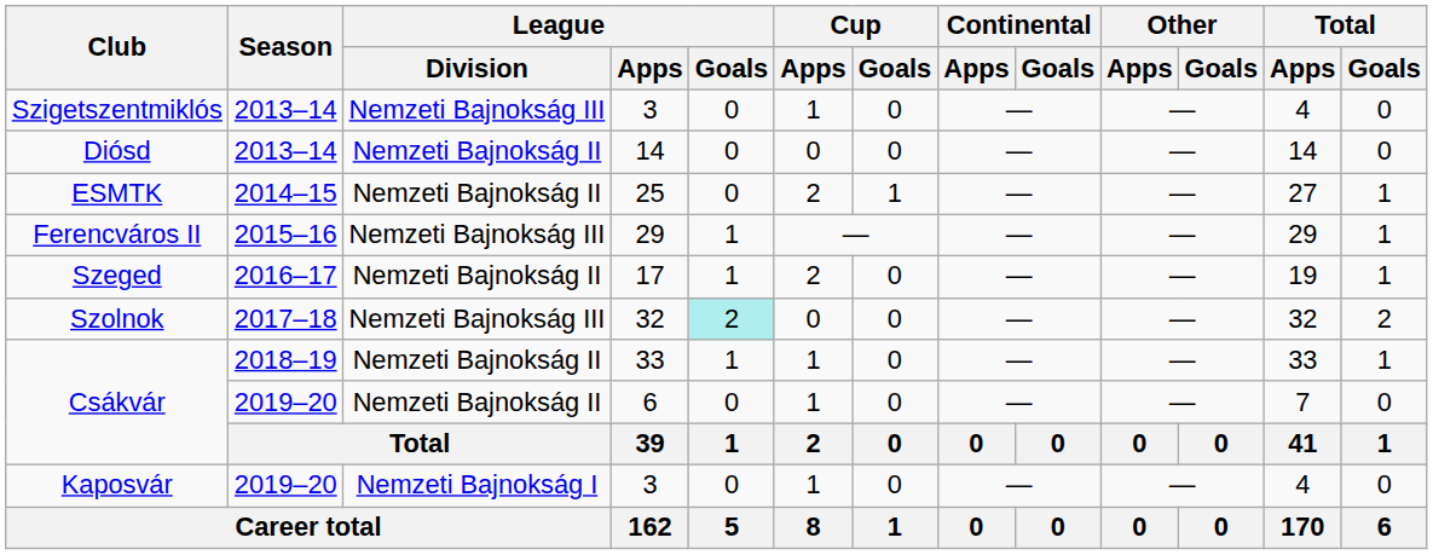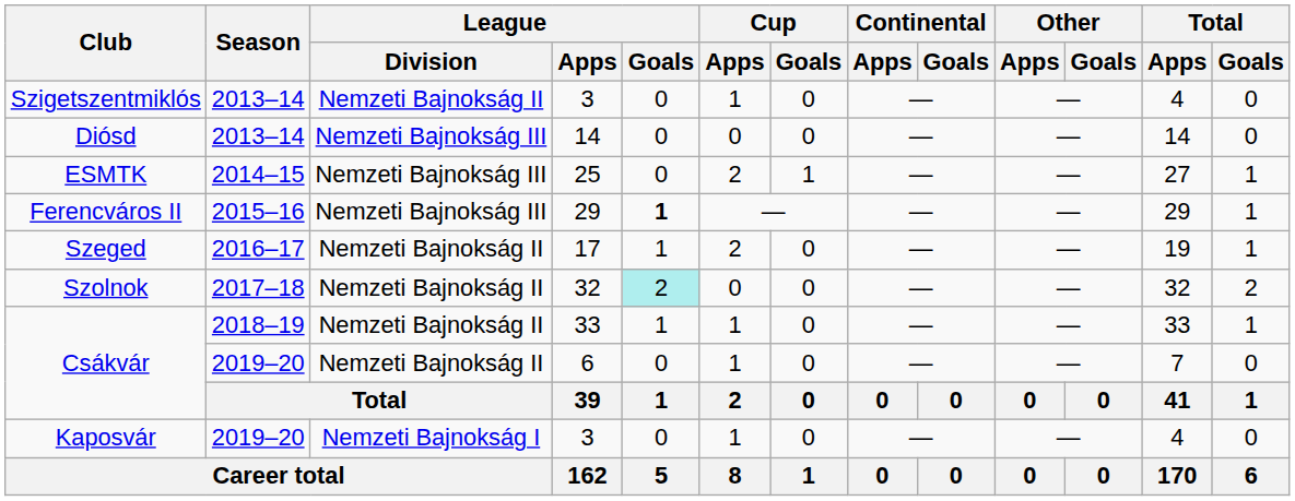Szigetszentmiklós | League / Division: Nemzeti Bajnokság III -> Nemzeti Bajnokság II
Diósd | League / Division: Nemzeti Bajnokság II -> Nemzeti Bajnokság III
ESMTK | League / Division: Nemzeti Bajnokság II -> Nemzeti Bajnokság III
Ferencváros II | League / Goals: normal -> bold
Szolnok | League / Division: Nemzeti Bajnokság III -> Nemzeti Bajnokság II
